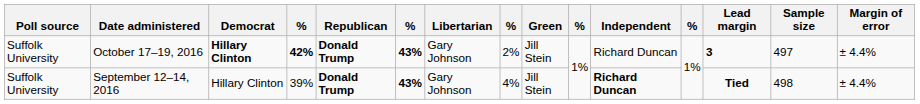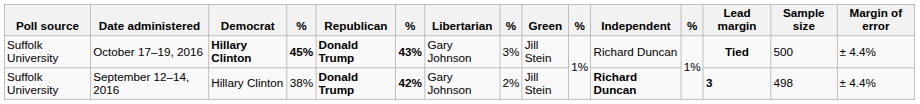October 17–19, 2016 | column 4: 42% -> 45%
October 17–19, 2016 | column 8: 2% -> 3%
October 17–19, 2016 | Lead margin: 3 -> Tied
October 17–19, 2016 | Sample size: 497 -> 500
September 12–14, 2016 | column 4: 39% -> 38%
September 12–14, 2016 | column 6: 43% -> 42%
September 12–14, 2016 | column 8: 4% -> 2%
September 12–14, 2016 | Lead margin: Tied -> 3
